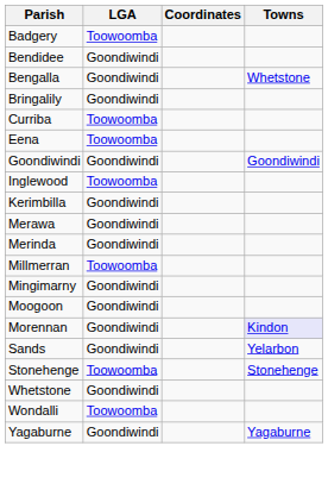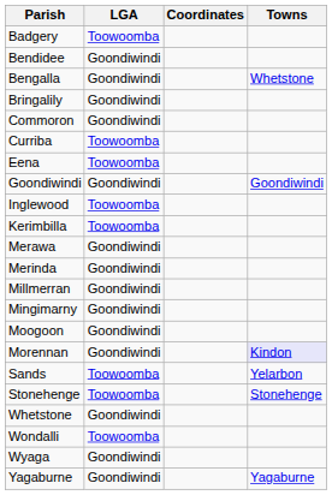+ row: Commoron | Goondiwindi
Kerimbilla | LGA: Goondiwindi -> Toowoomba
Millmerran | LGA: Toowoomba -> Goondiwindi
Sands | LGA: Goondiwindi -> Toowoomba
+ row: Wyaga | Goondiwindi
